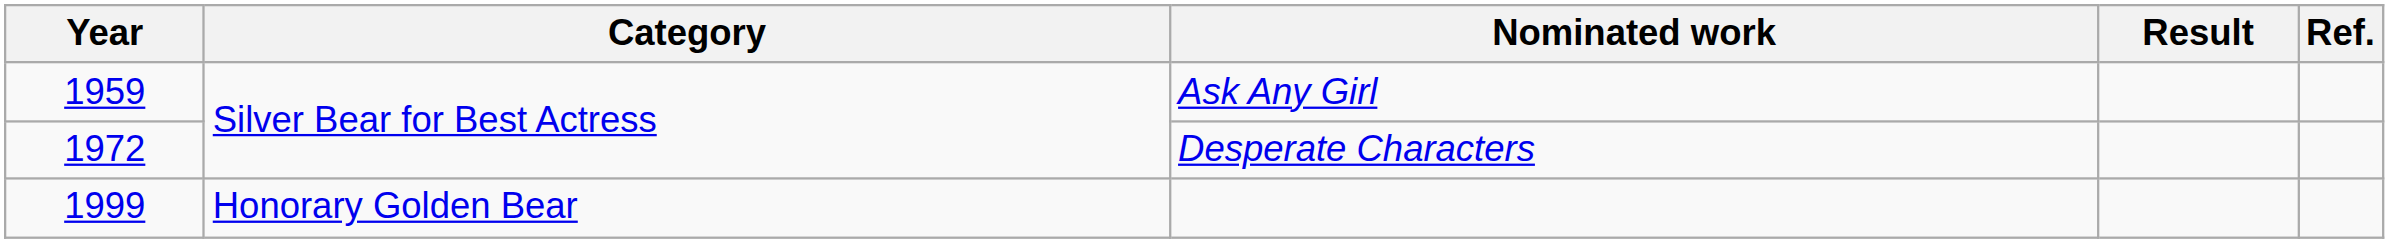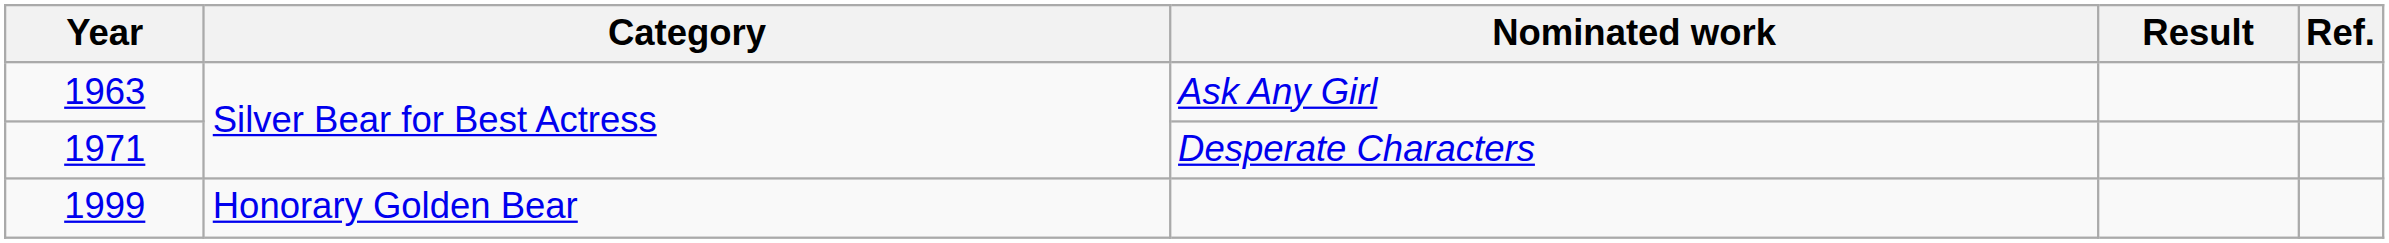Ask Any Girl | Year: 1959 -> 1963
Desperate Characters | Year: 1972 -> 1971
